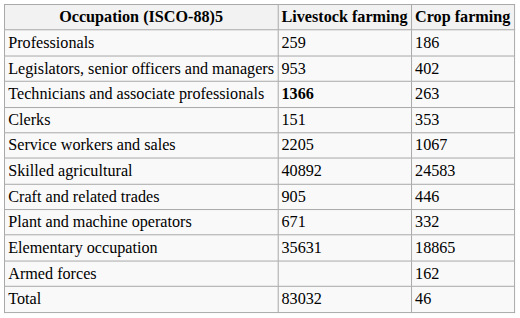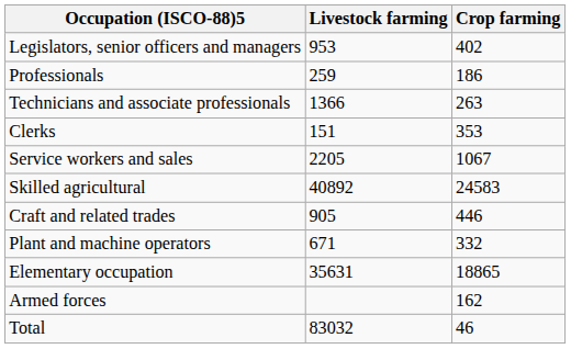rows swapped: Legislators, senior officers and managers <-> Professionals
Technicians and associate professionals | Livestock farming: bold -> normal
